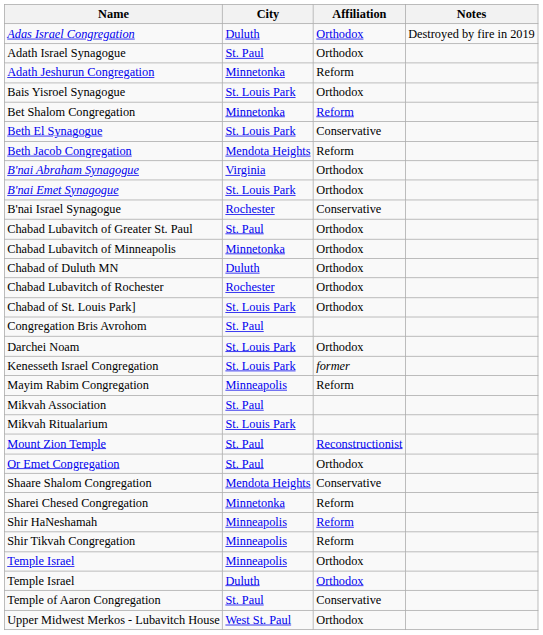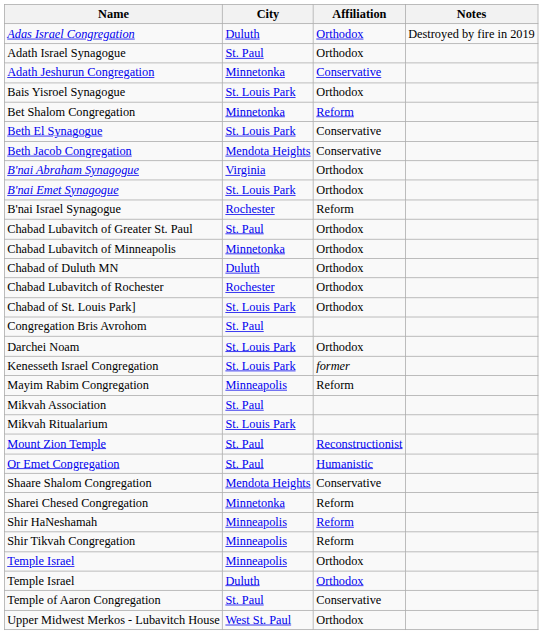Adath Jeshurun Congregation | Affiliation: Reform -> Conservative
Beth Jacob Congregation | Affiliation: Reform -> Conservative
B'nai Israel Synagogue | Affiliation: Conservative -> Reform
Or Emet Congregation | Affiliation: Orthodox -> Humanistic
